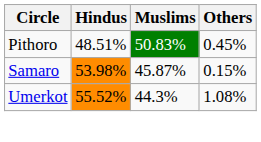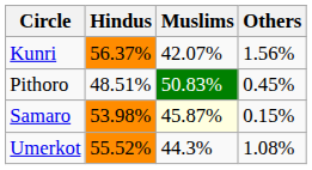+ row: Kunri | 56.37% | 42.07% | 1.56%
Samaro | Muslims: no background -> lightyellow background
